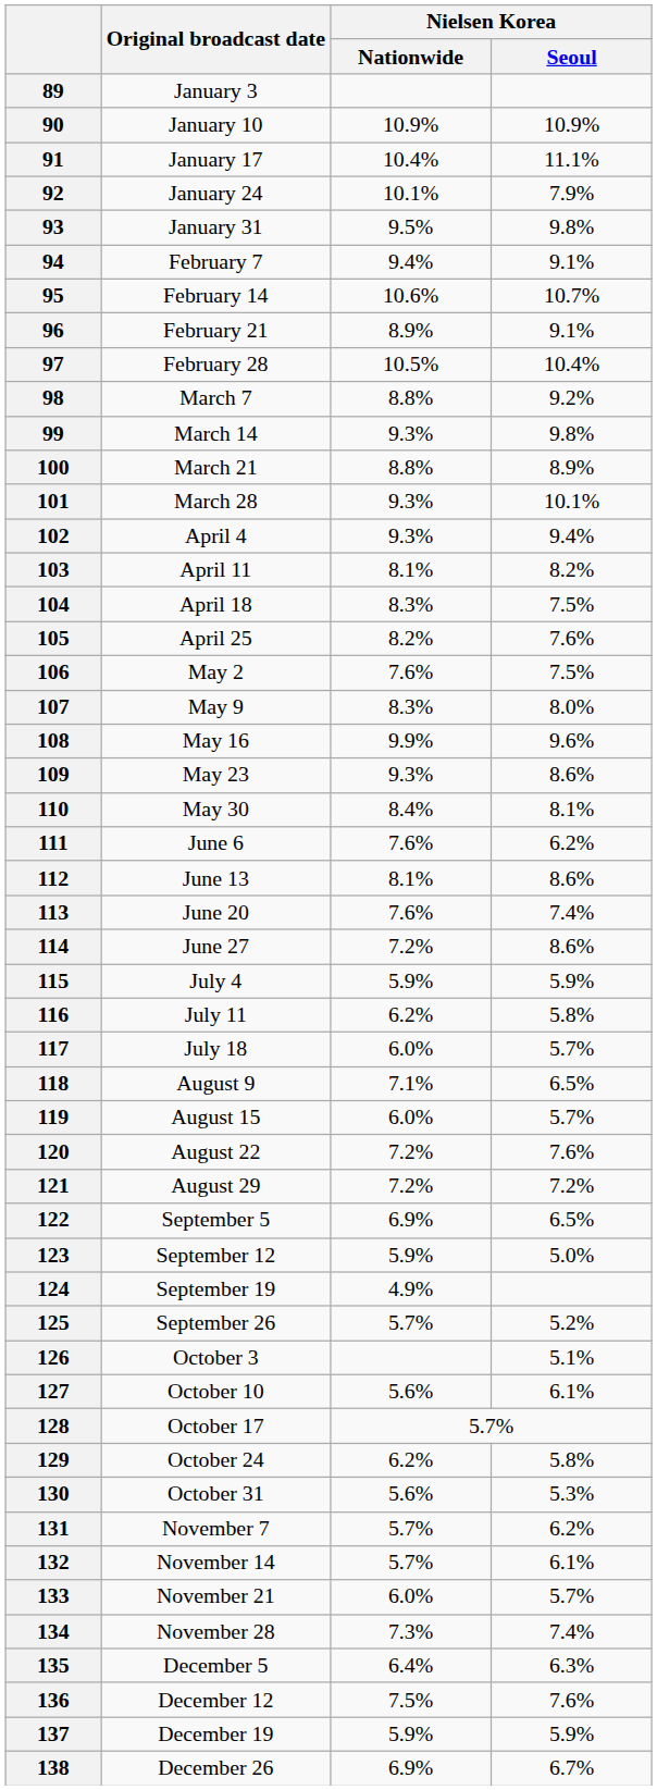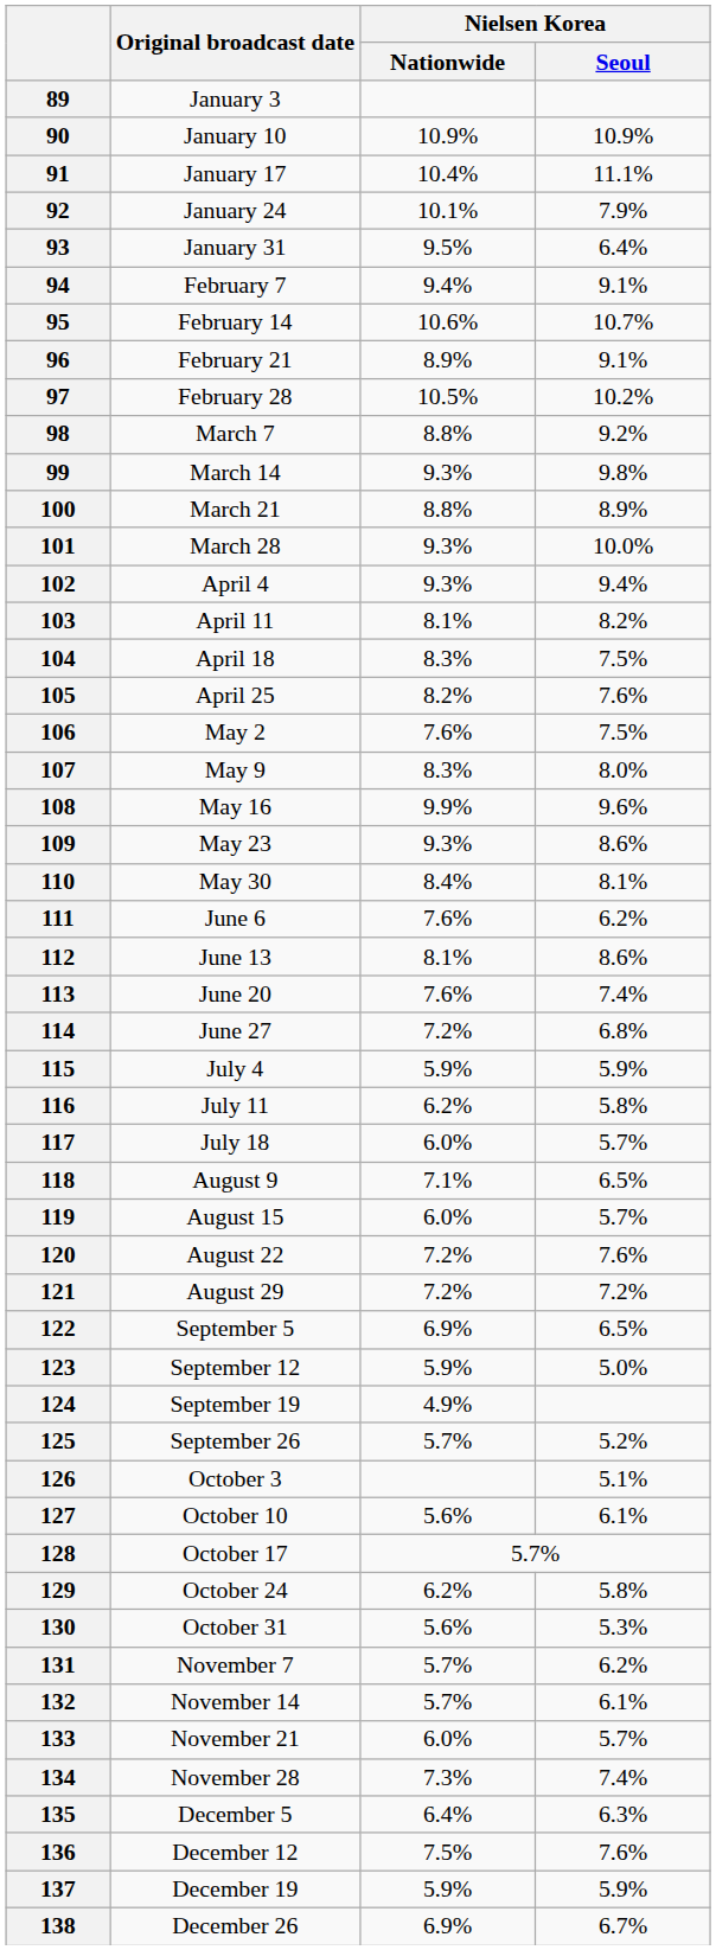93 | Nielsen Korea / Seoul: 9.8% -> 6.4%
97 | Nielsen Korea / Seoul: 10.4% -> 10.2%
101 | Nielsen Korea / Seoul: 10.1% -> 10.0%
114 | Nielsen Korea / Seoul: 8.6% -> 6.8%
